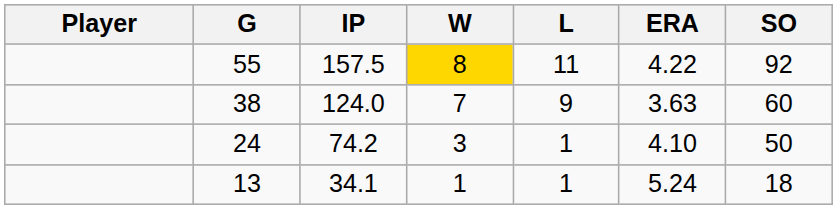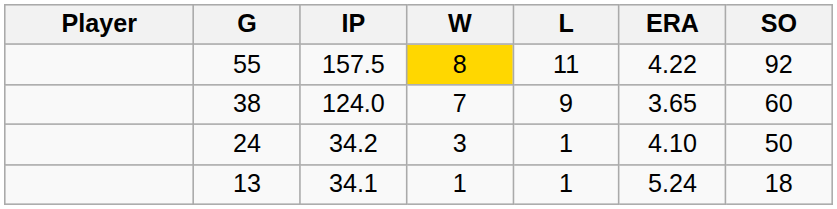38 | ERA: 3.63 -> 3.65
24 | IP: 74.2 -> 34.2
